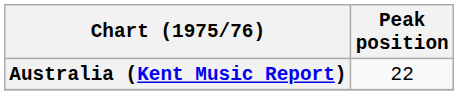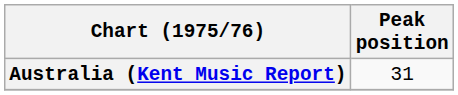Australia (Kent Music Report) | Peak position: 22 -> 31
